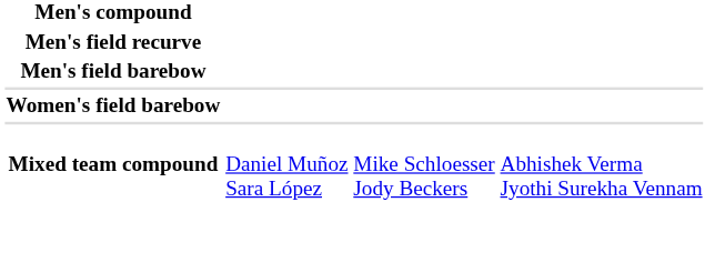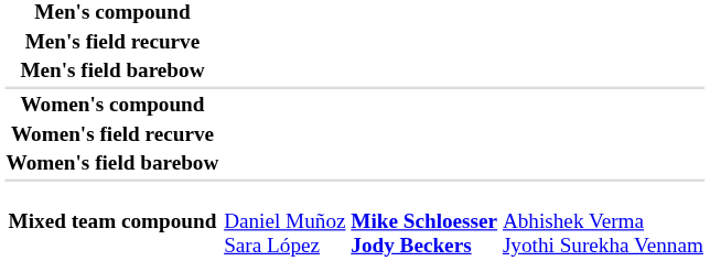+ row: Women's compound
+ row: Women's field recurve
Mixed team compound | column 3: normal -> bold
